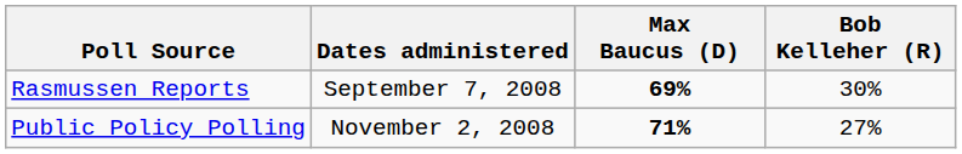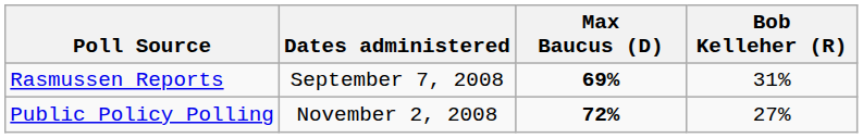Rasmussen Reports | Bob Kelleher (R): 30% -> 31%
Public Policy Polling | Max Baucus (D): 71% -> 72%
